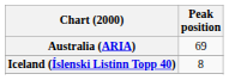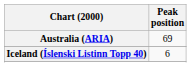Iceland (Íslenski Listinn Topp 40) | Peak position: 8 -> 6
